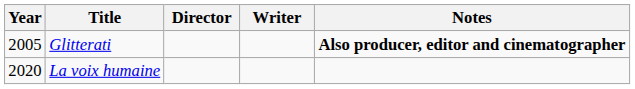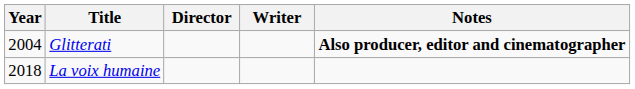Glitterati | Year: 2005 -> 2004
La voix humaine | Year: 2020 -> 2018
